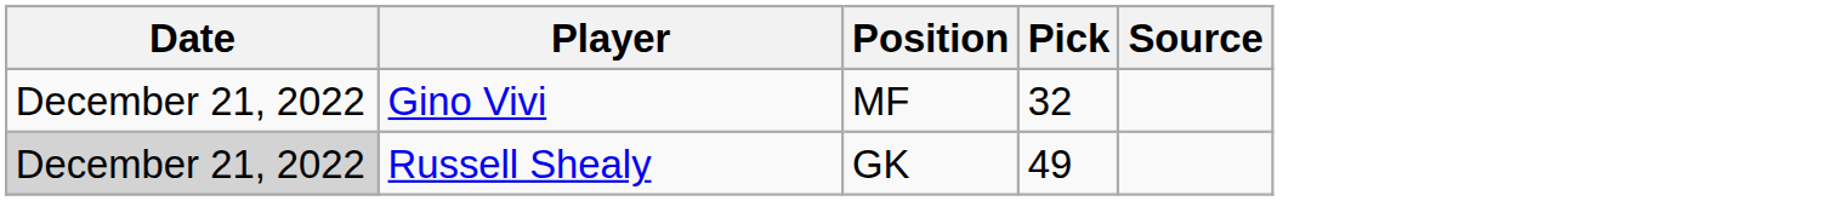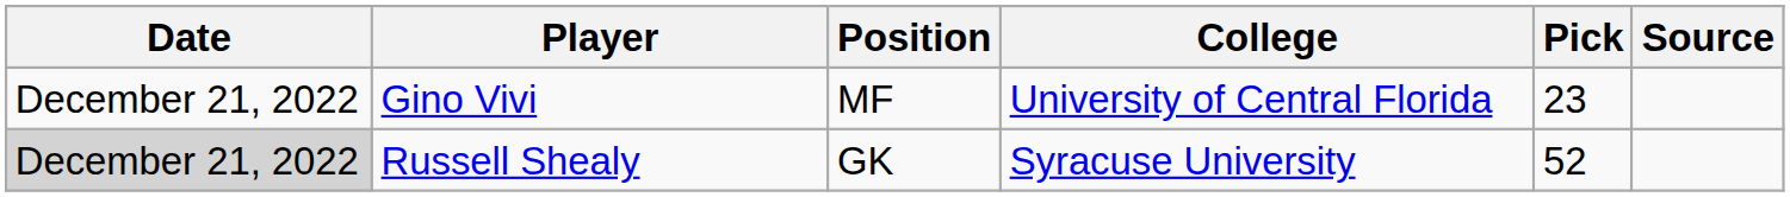+ column: College | University of Central Florida | Syracuse University
Gino Vivi | Pick: 32 -> 23
Russell Shealy | Pick: 49 -> 52
